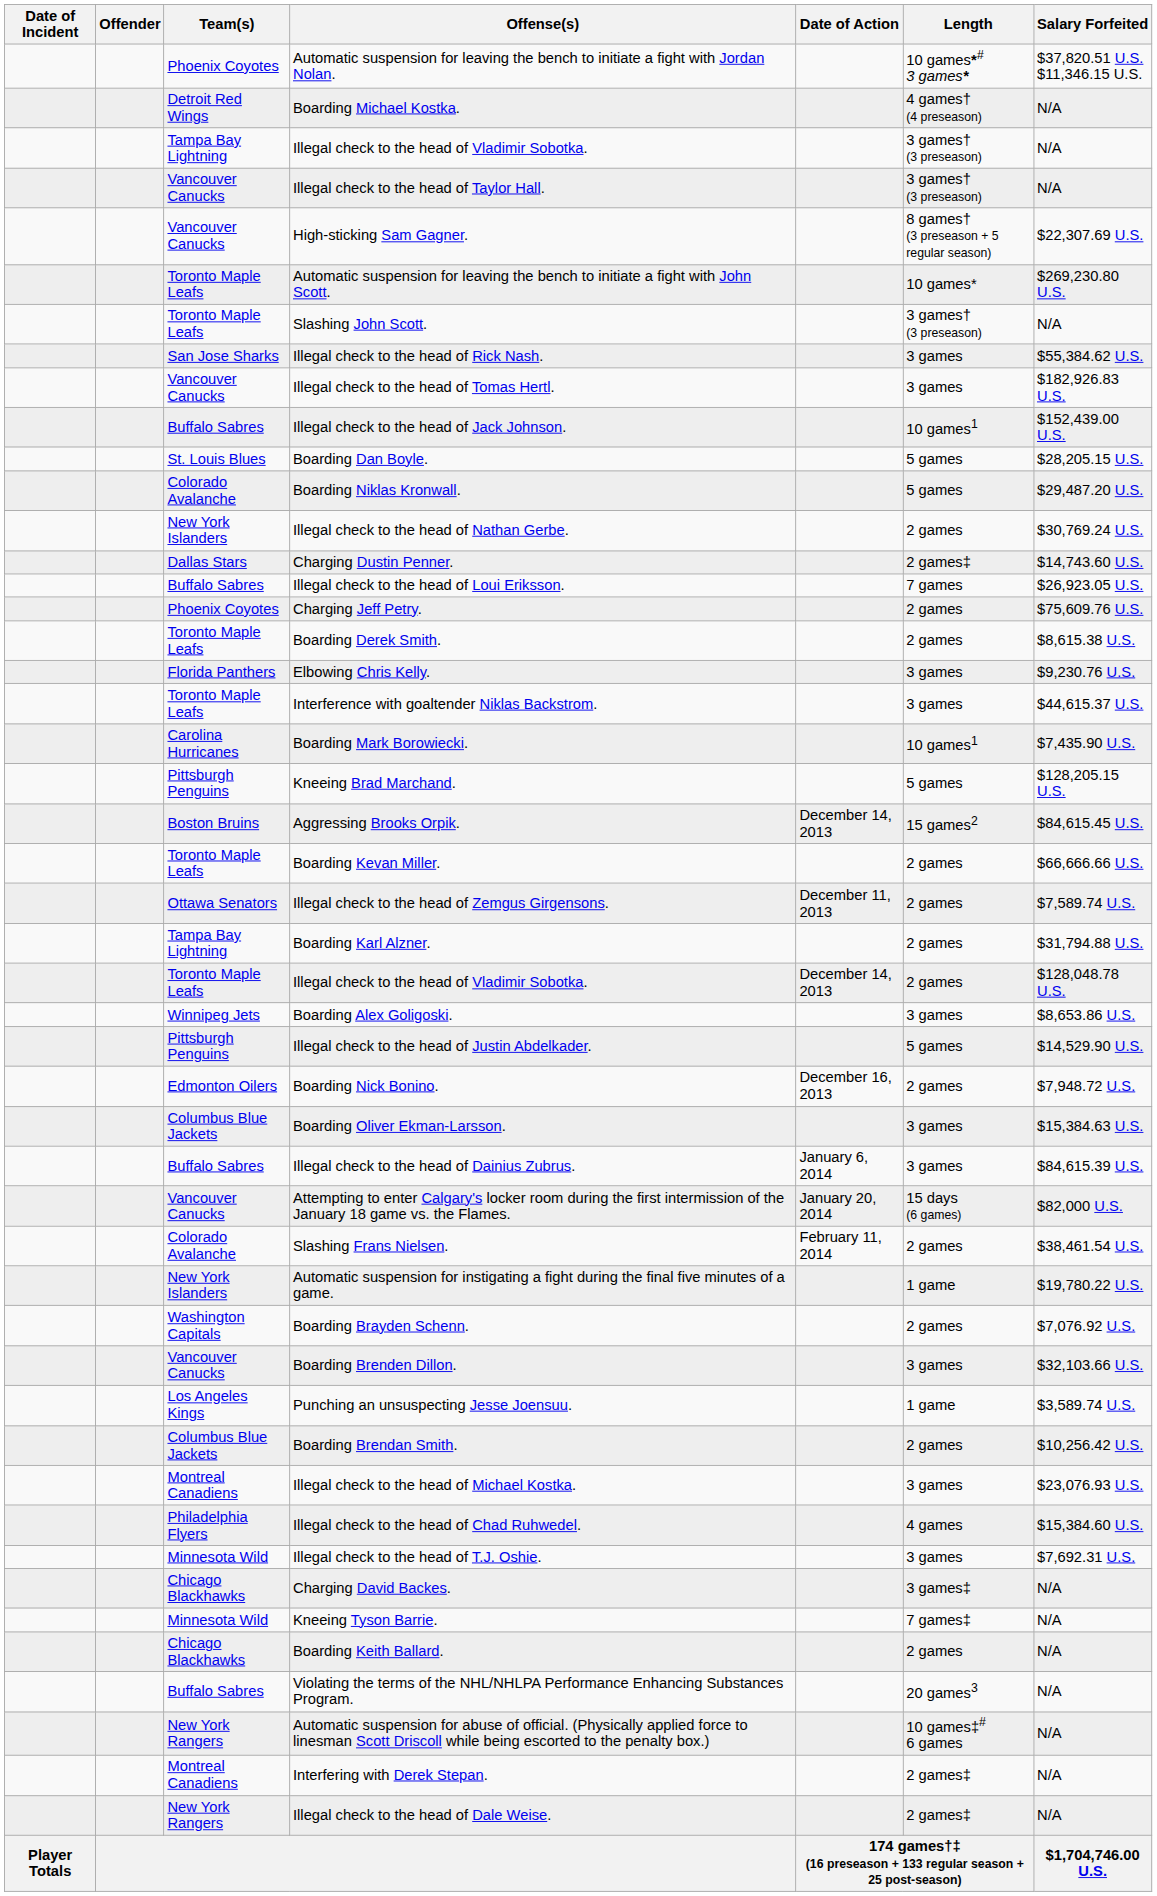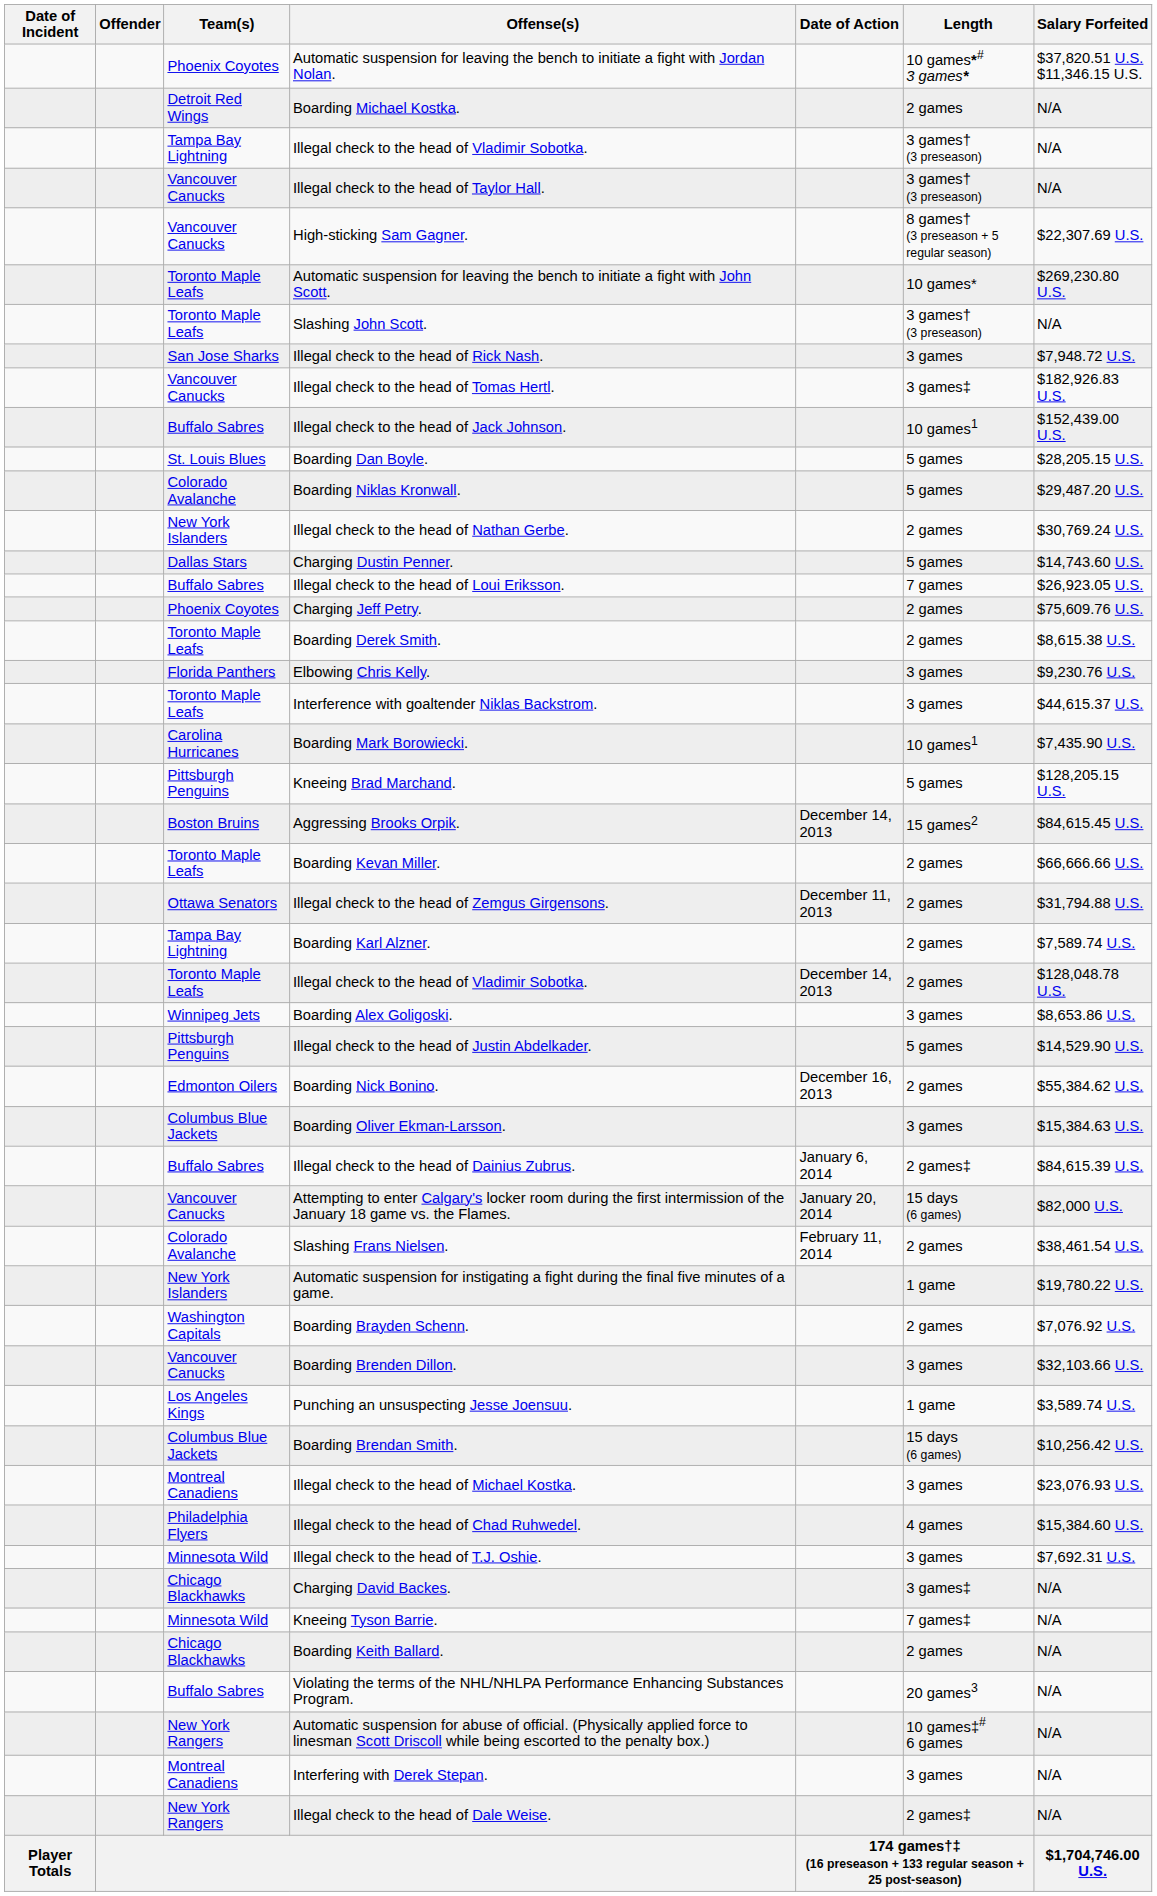Boarding Michael Kostka. | Length: 4 games† (4 preseason) -> 2 games
Illegal check to the head of Rick Nash. | Salary Forfeited: $55,384.62 U.S. -> $7,948.72 U.S.
Illegal check to the head of Tomas Hertl. | Length: 3 games -> 3 games‡
Charging Dustin Penner. | Length: 2 games‡ -> 5 games
Illegal check to the head of Zemgus Girgensons. | Salary Forfeited: $7,589.74 U.S. -> $31,794.88 U.S.
Boarding Karl Alzner. | Salary Forfeited: $31,794.88 U.S. -> $7,589.74 U.S.
Boarding Nick Bonino. | Salary Forfeited: $7,948.72 U.S. -> $55,384.62 U.S.
Illegal check to the head of Dainius Zubrus. | Length: 3 games -> 2 games‡
Boarding Brendan Smith. | Length: 2 games -> 15 days (6 games)
Interfering with Derek Stepan. | Length: 2 games‡ -> 3 games
